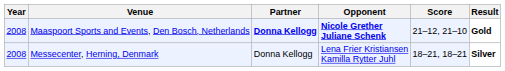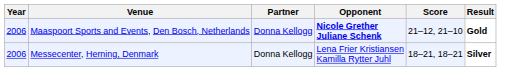Maaspoort Sports and Events, Den Bosch, Netherlands | Year: 2008 -> 2006
Maaspoort Sports and Events, Den Bosch, Netherlands | Partner: bold -> normal
Messecenter, Herning, Denmark | Year: 2008 -> 2006
